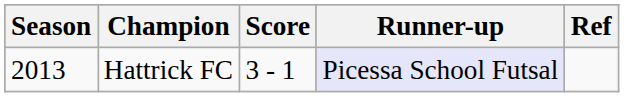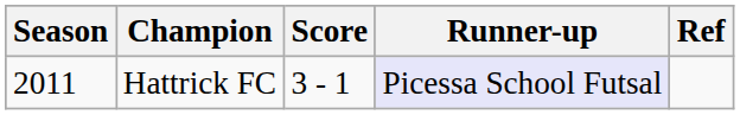Hattrick FC | Season: 2013 -> 2011
